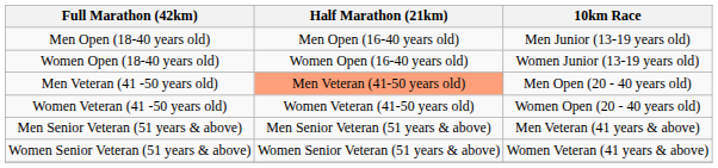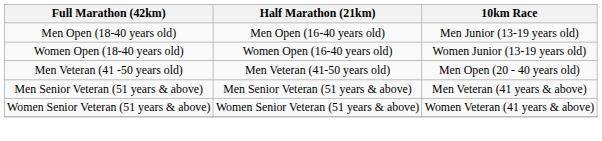Men Veteran (41 -50 years old) | Half Marathon (21km): lightsalmon background -> no background
- row: Women Veteran (41 -50 years old) | Women Veteran (41-50 years old) | Women Open (20 - 40 years old)
